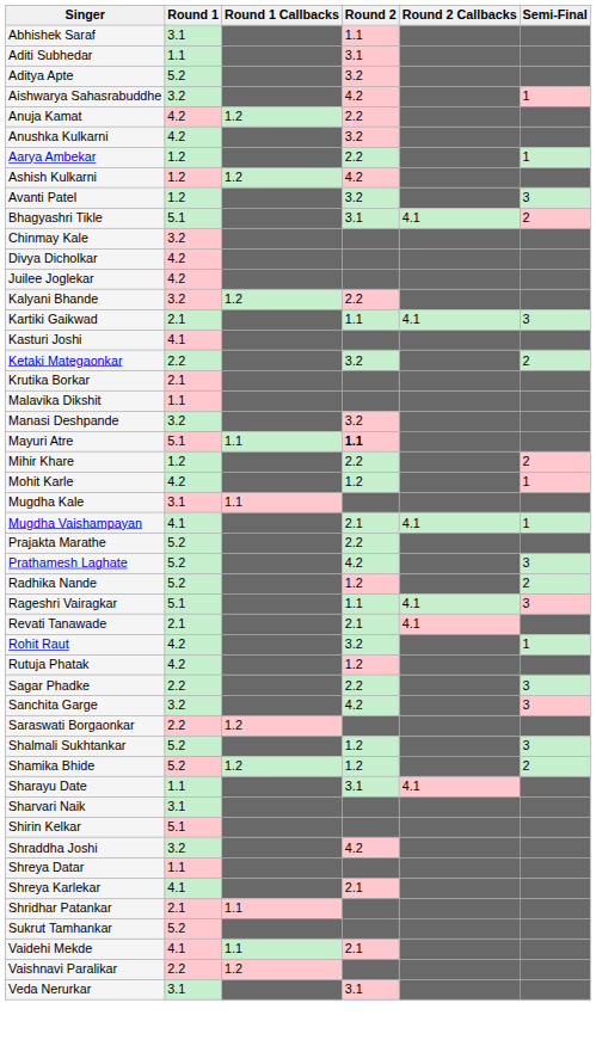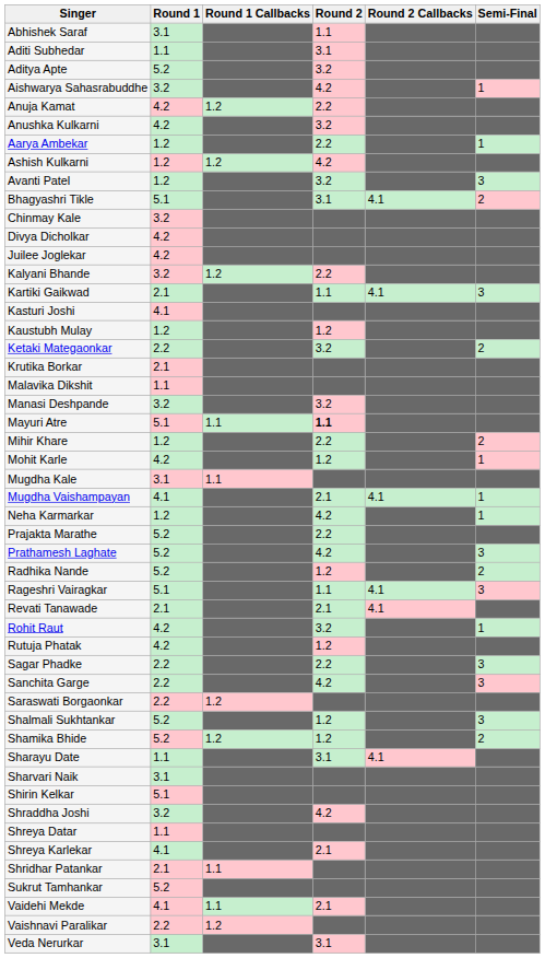+ row: Kaustubh Mulay | 1.2 | 1.2
+ row: Neha Karmarkar | 1.2 | 4.2 | 1
Sanchita Garge | Round 1: 3.2 -> 2.2
